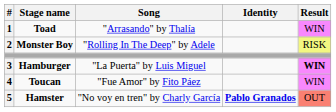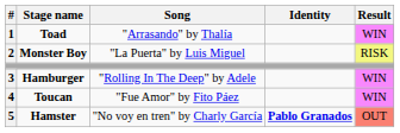Monster Boy | Song: "Rolling In The Deep" by Adele -> "La Puerta" by Luis Miguel
Hamburger | Song: "La Puerta" by Luis Miguel -> "Rolling In The Deep" by Adele
Hamburger | Result: bold -> normal
